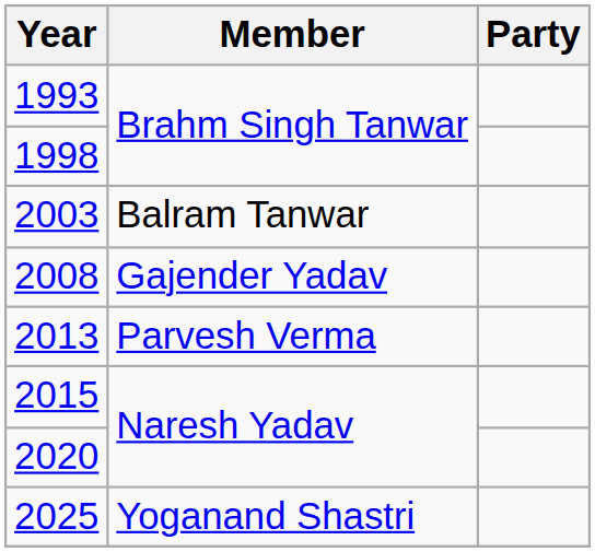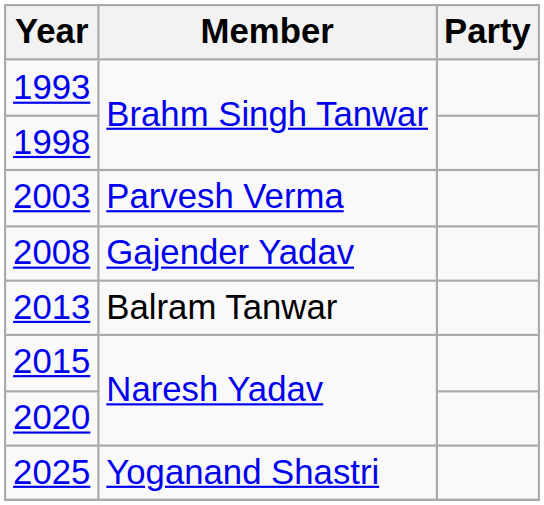2003 | Member: Balram Tanwar -> Parvesh Verma
2013 | Member: Parvesh Verma -> Balram Tanwar
